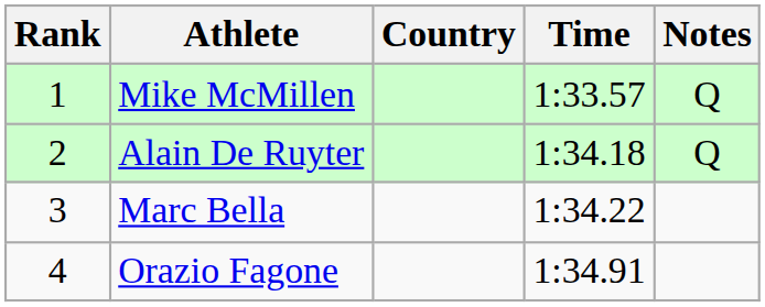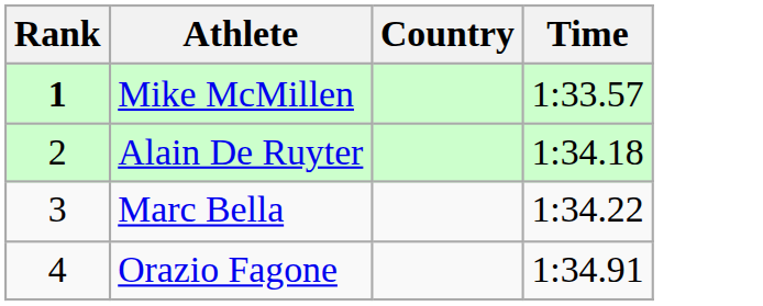- column: Notes | Q | Q
Mike McMillen | Rank: normal -> bold
